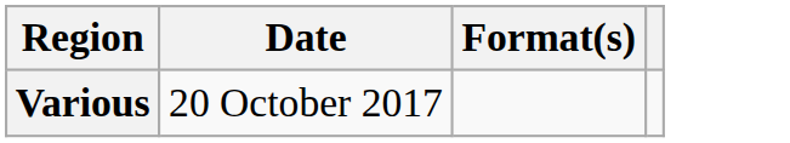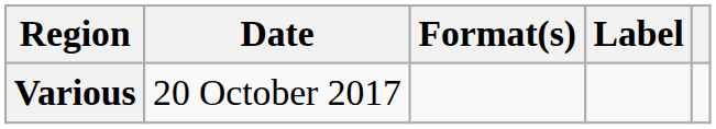+ column: Label
